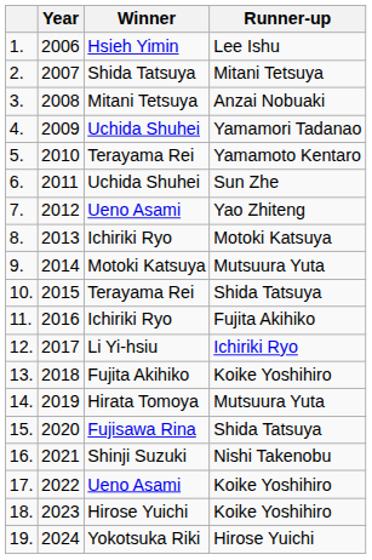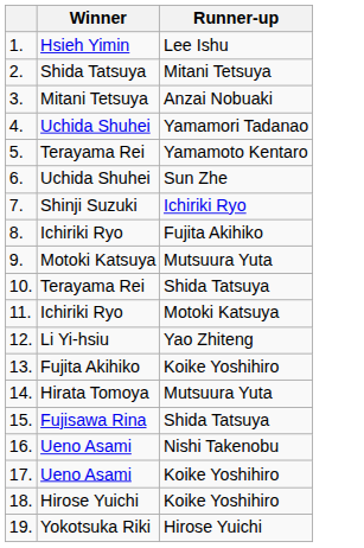- column: Year | 2006 | 2007 | 2008 | 2009 | 2010 | 2011 | 2012 | 2013 | 2014 | 2015 | 2016 | 2017 | 2018 | 2019 | 2020 | 2021 | 2022 | 2023 | 2024
7. | Winner: Ueno Asami -> Shinji Suzuki
7. | Runner-up: Yao Zhiteng -> Ichiriki Ryo
8. | Runner-up: Motoki Katsuya -> Fujita Akihiko
11. | Runner-up: Fujita Akihiko -> Motoki Katsuya
12. | Runner-up: Ichiriki Ryo -> Yao Zhiteng
16. | Winner: Shinji Suzuki -> Ueno Asami
